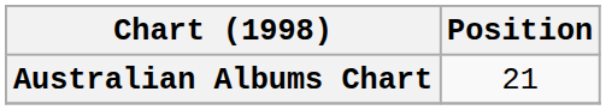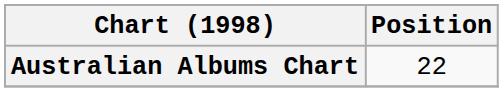Australian Albums Chart | Position: 21 -> 22
